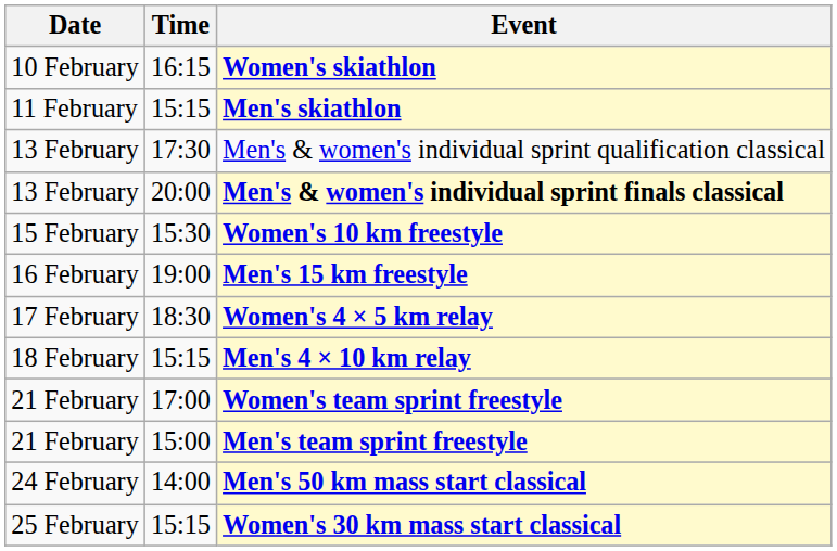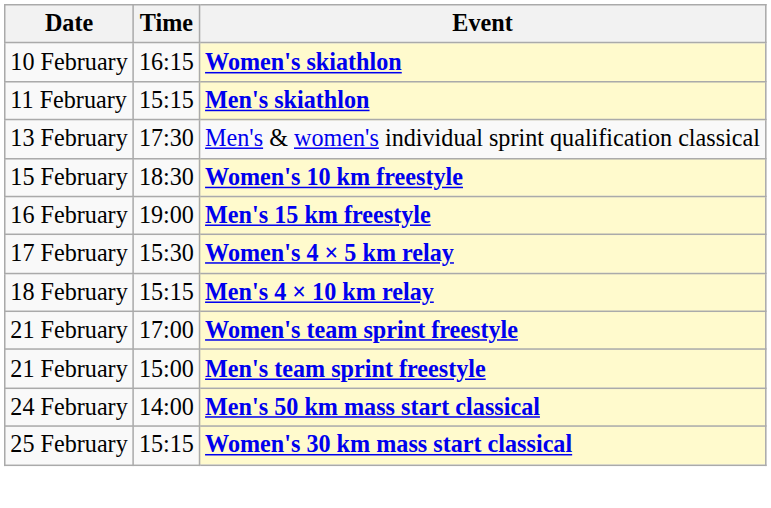- row: 13 February | 20:00 | Men's & women's individual sprint finals classical
Women's 10 km freestyle | Time: 15:30 -> 18:30
Women's 4 × 5 km relay | Time: 18:30 -> 15:30
